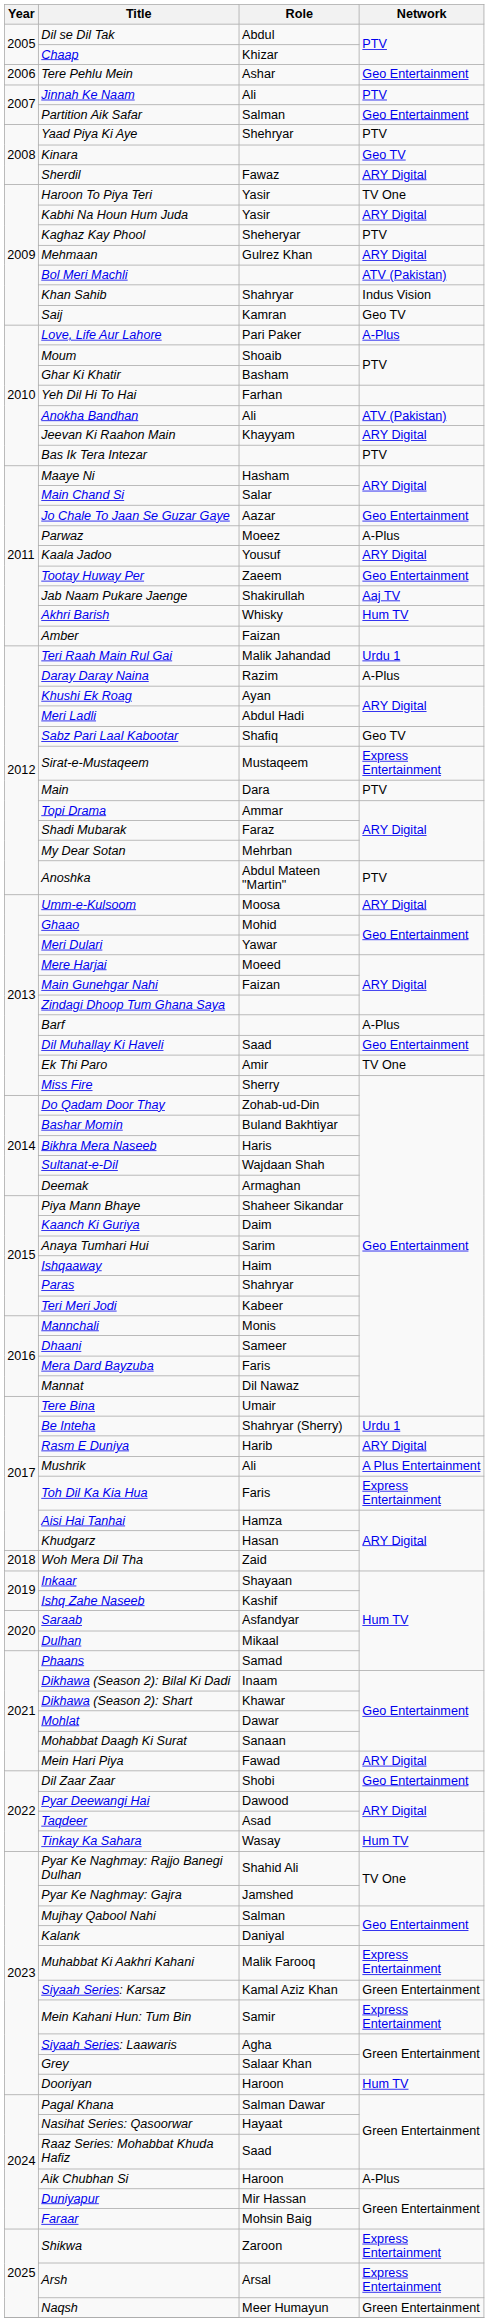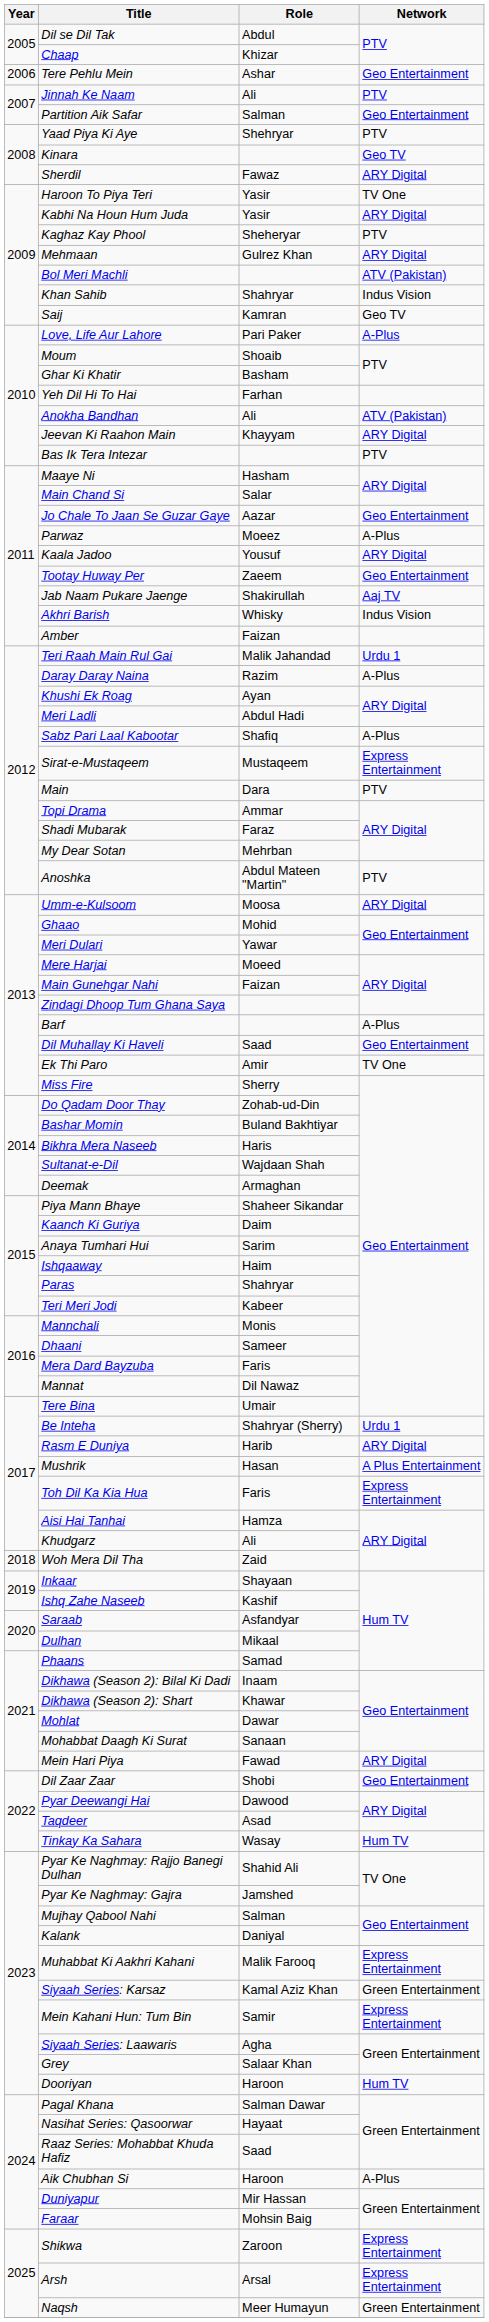Akhri Barish | Network: Hum TV -> Indus Vision
Sabz Pari Laal Kabootar | Network: Geo TV -> A-Plus
Mushrik | Role: Ali -> Hasan
Khudgarz | Role: Hasan -> Ali
